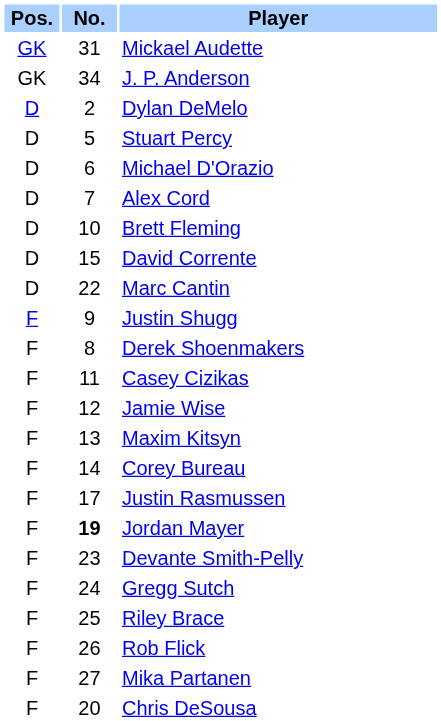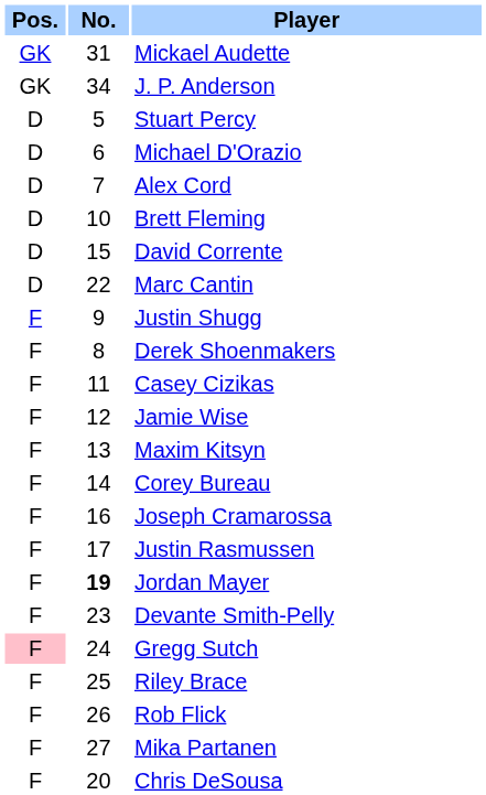- row: D | 2 | Dylan DeMelo
+ row: F | 16 | Joseph Cramarossa
Gregg Sutch | Pos.: no background -> pink background
